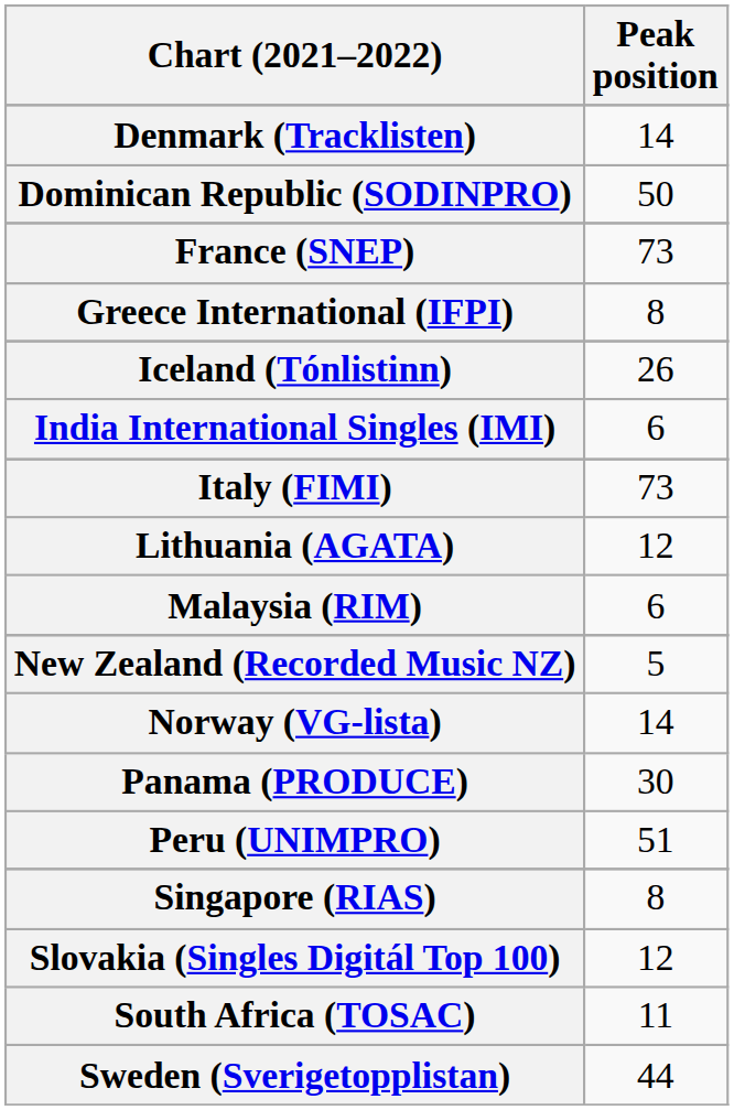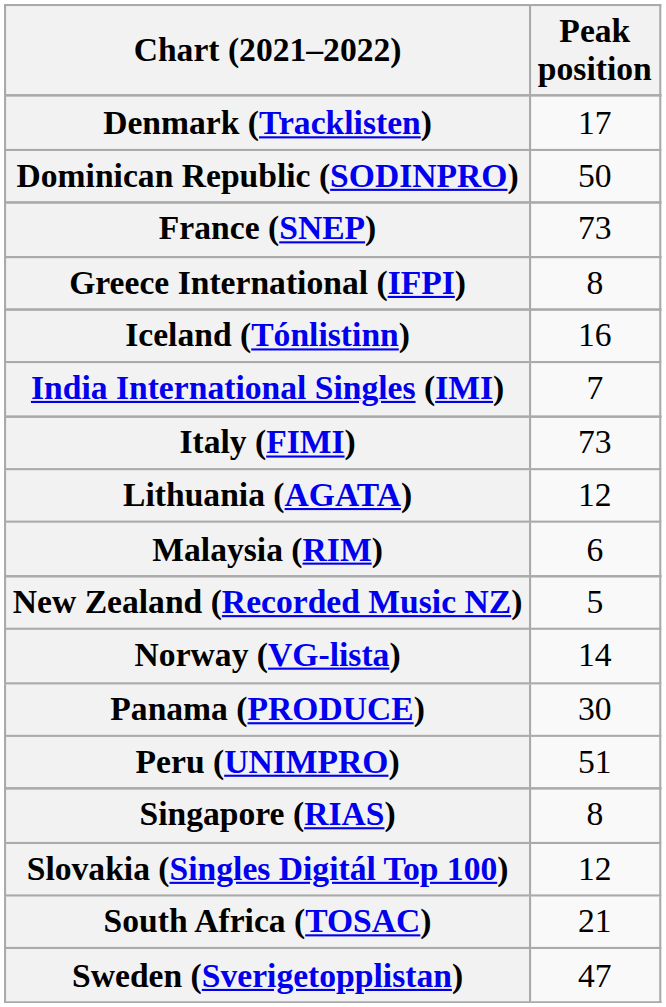Denmark (Tracklisten) | Peak position: 14 -> 17
Iceland (Tónlistinn) | Peak position: 26 -> 16
India International Singles (IMI) | Peak position: 6 -> 7
South Africa (TOSAC) | Peak position: 11 -> 21
Sweden (Sverigetopplistan) | Peak position: 44 -> 47
